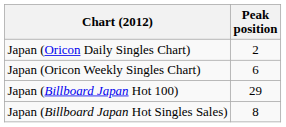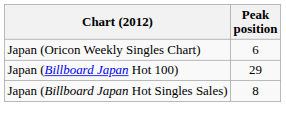- row: Japan (Oricon Daily Singles Chart) | 2
